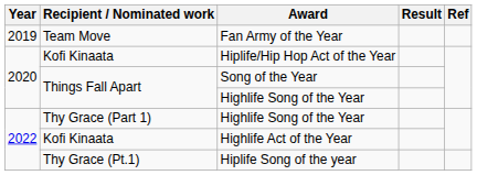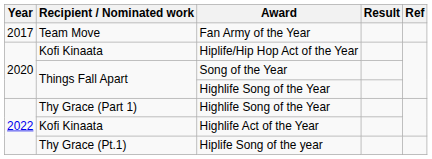Fan Army of the Year | Year: 2019 -> 2017
